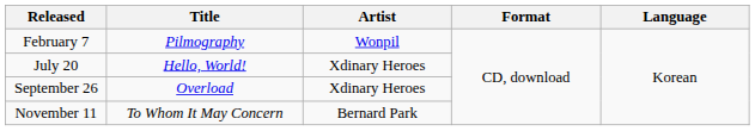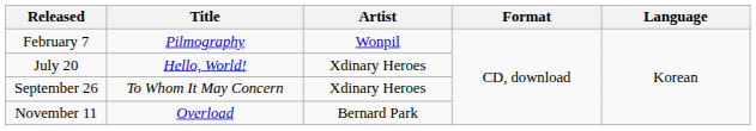September 26 | Title: Overload -> To Whom It May Concern
November 11 | Title: To Whom It May Concern -> Overload
